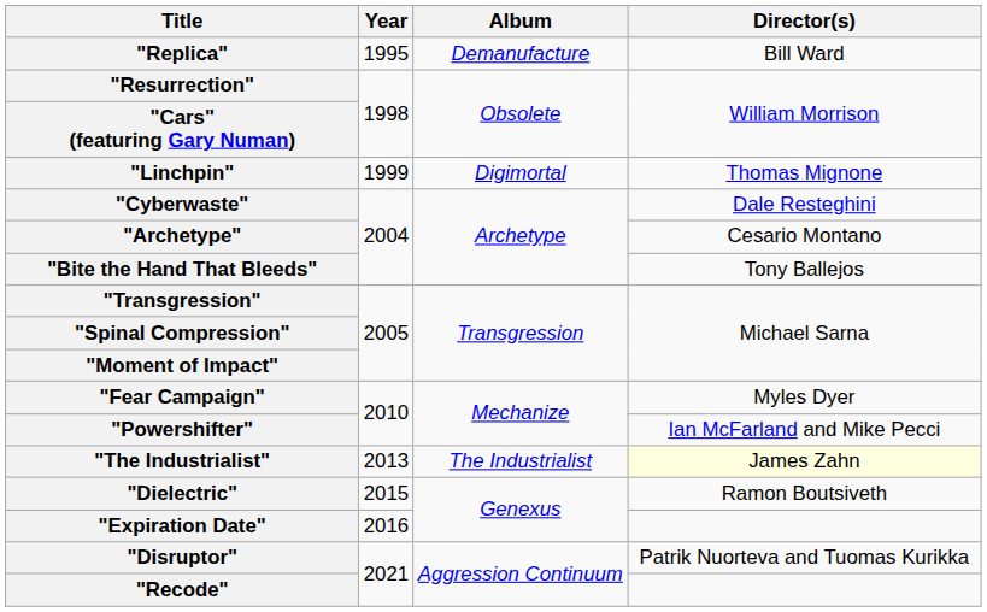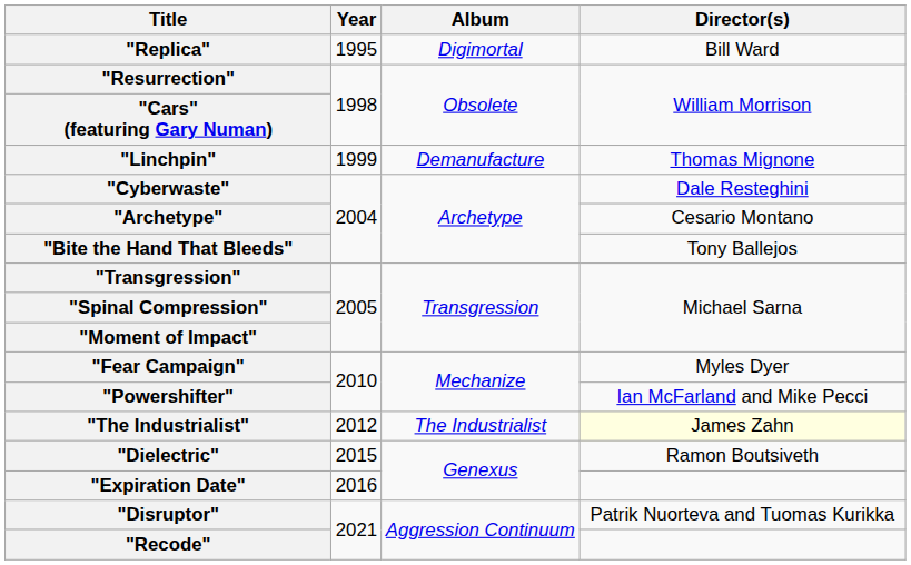"Replica" | Album: Demanufacture -> Digimortal
"Linchpin" | Album: Digimortal -> Demanufacture
"The Industrialist" | Year: 2013 -> 2012
